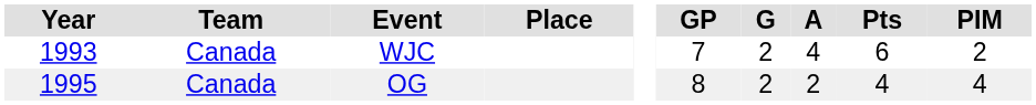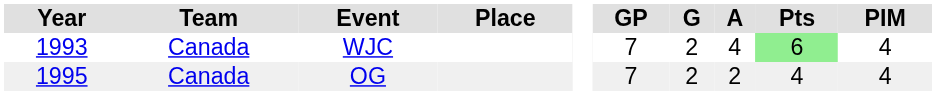WJC | Pts: no background -> lightgreen background
WJC | PIM: 2 -> 4
OG | GP: 8 -> 7
